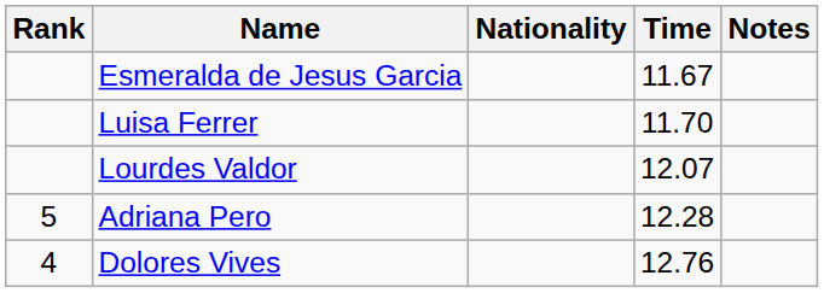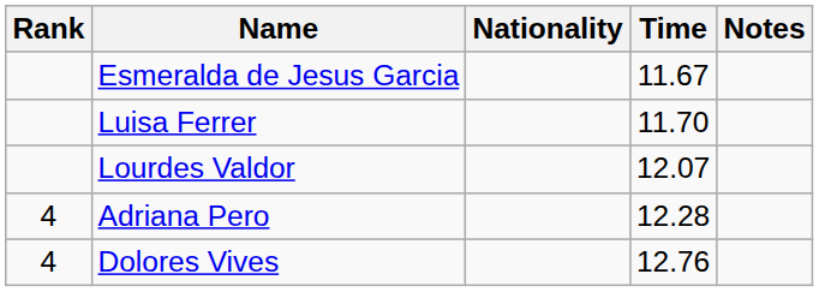Adriana Pero | Rank: 5 -> 4
